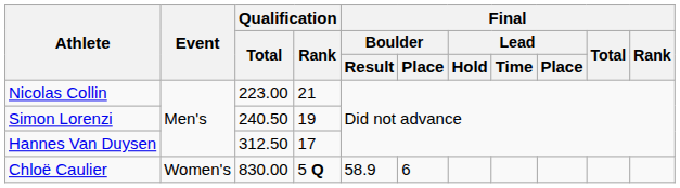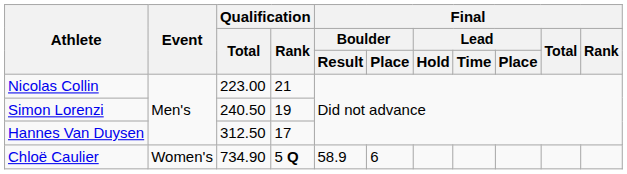Chloë Caulier | Qualification / Total: 830.00 -> 734.90
